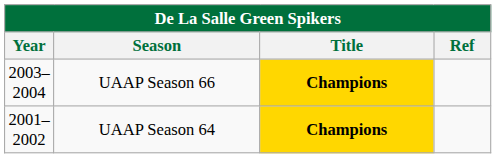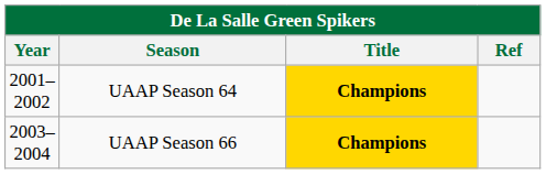rows swapped: UAAP Season 64 <-> UAAP Season 66
